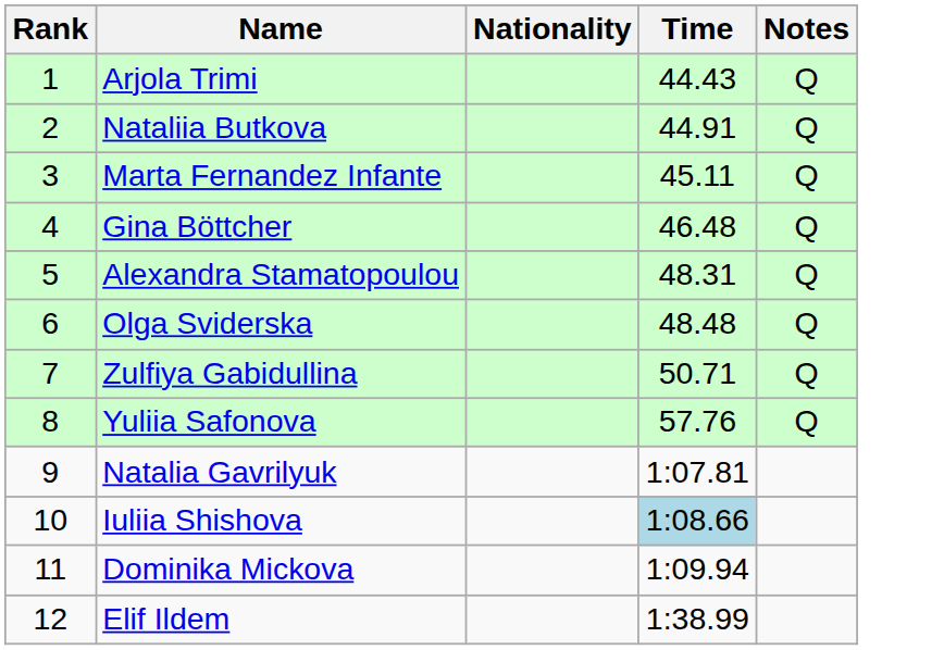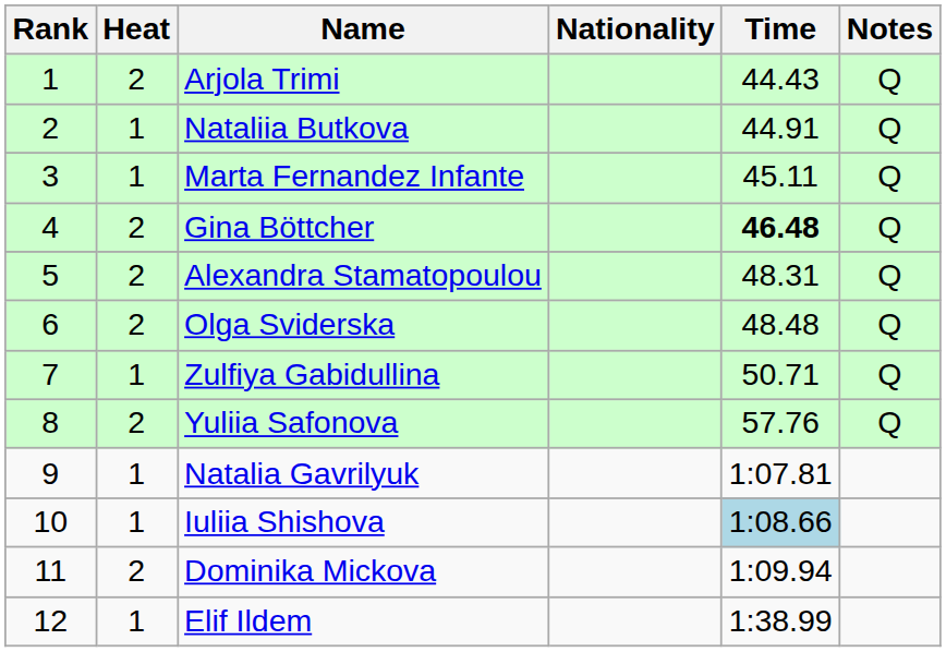+ column: Heat | 2 | 1 | 1 | 2 | 2 | 2 | 1 | 2 | 1 | 1 | 2 | 1
Gina Böttcher | Time: normal -> bold
